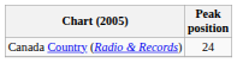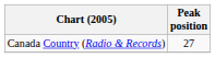Canada Country (Radio & Records) | Peak position: 24 -> 27
